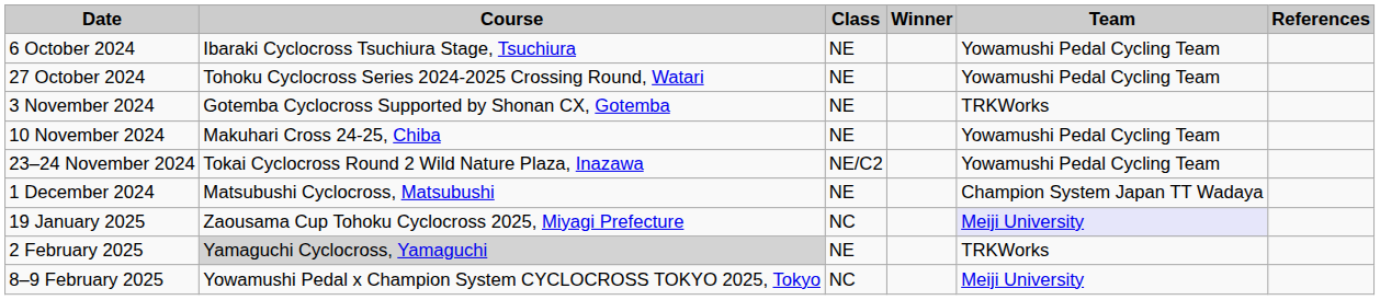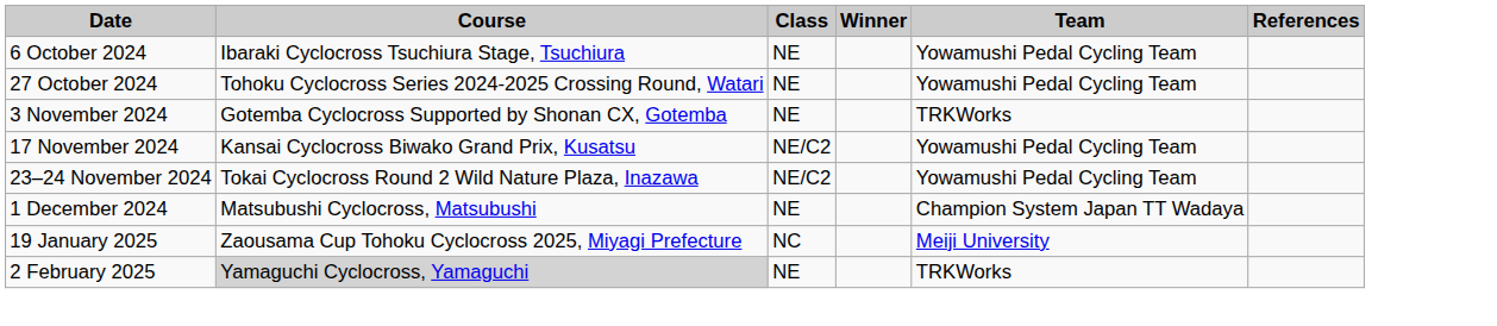- row: 10 November 2024 | Makuhari Cross 24-25, Chiba | NE | Yowamushi Pedal Cycling Team
+ row: 17 November 2024 | Kansai Cyclocross Biwako Grand Prix, Kusatsu | NE/C2 | Yowamushi Pedal Cycling Team
19 January 2025 | Team: lavender background -> no background
- row: 8–9 February 2025 | Yowamushi Pedal x Champion System CYCLOCROSS TOKYO 2025, Tokyo | NC | Meiji University
